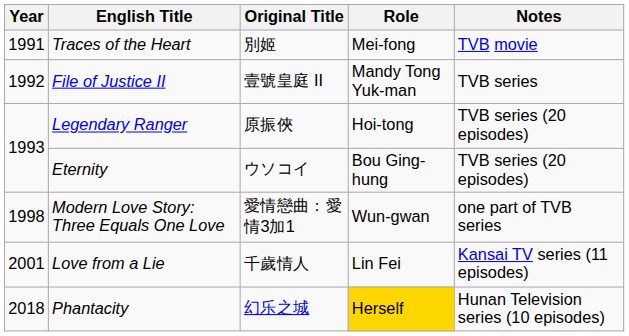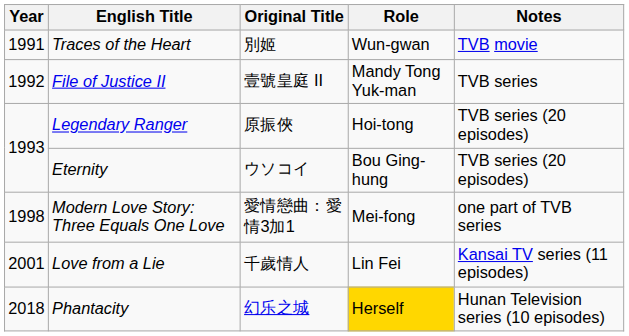Traces of the Heart | Role: Mei-fong -> Wun-gwan
Modern Love Story: Three Equals One Love | Role: Wun-gwan -> Mei-fong
